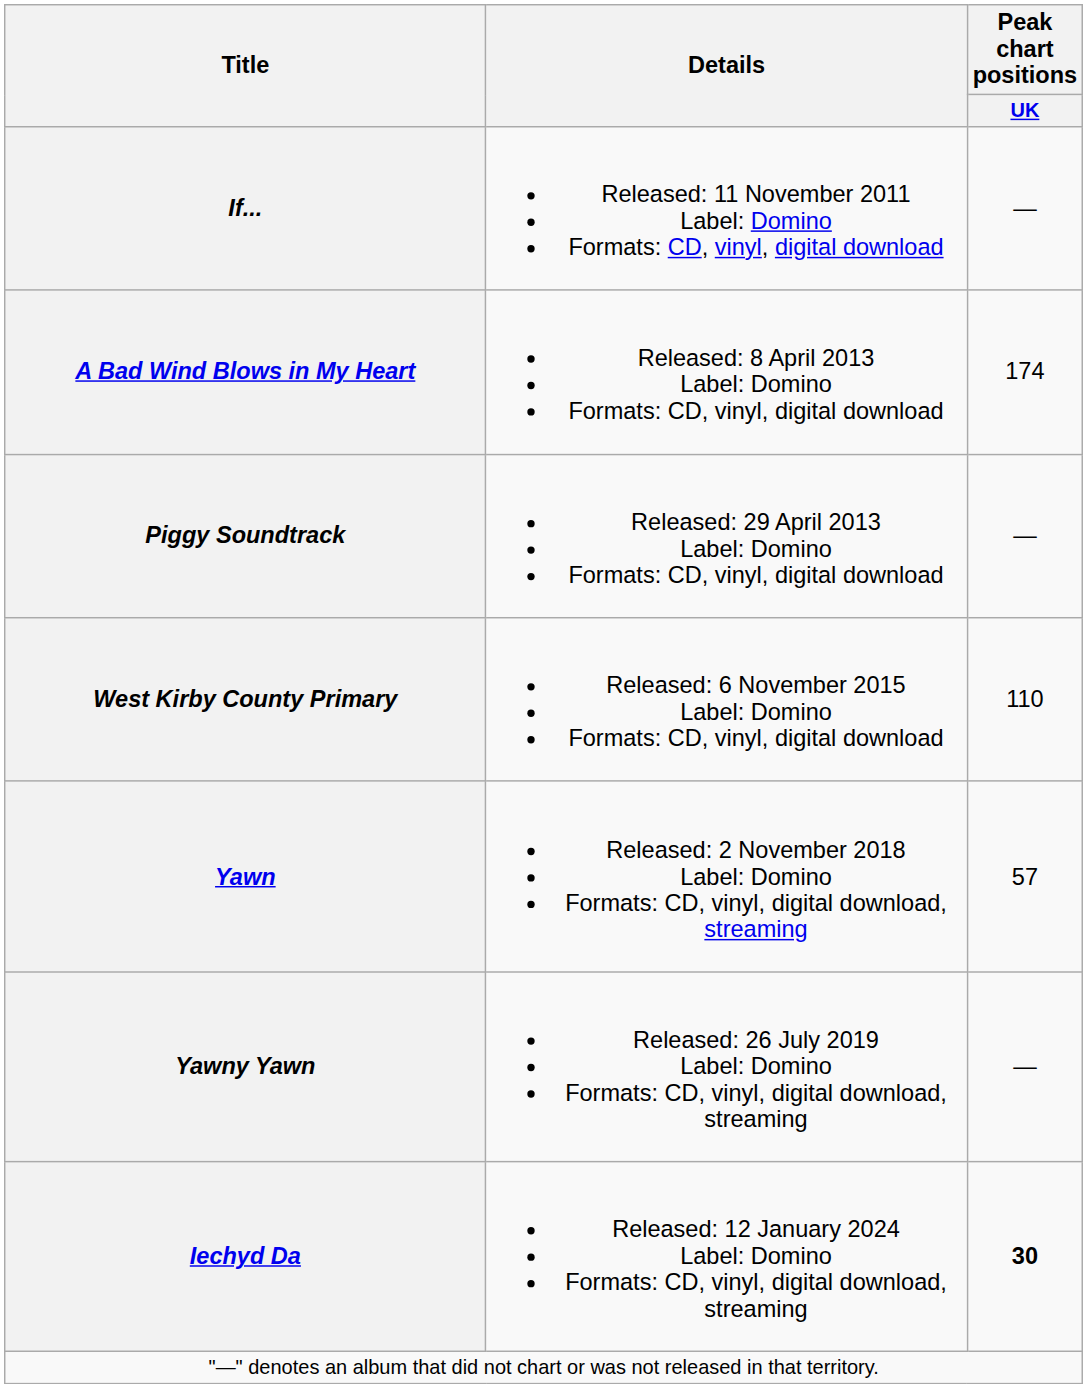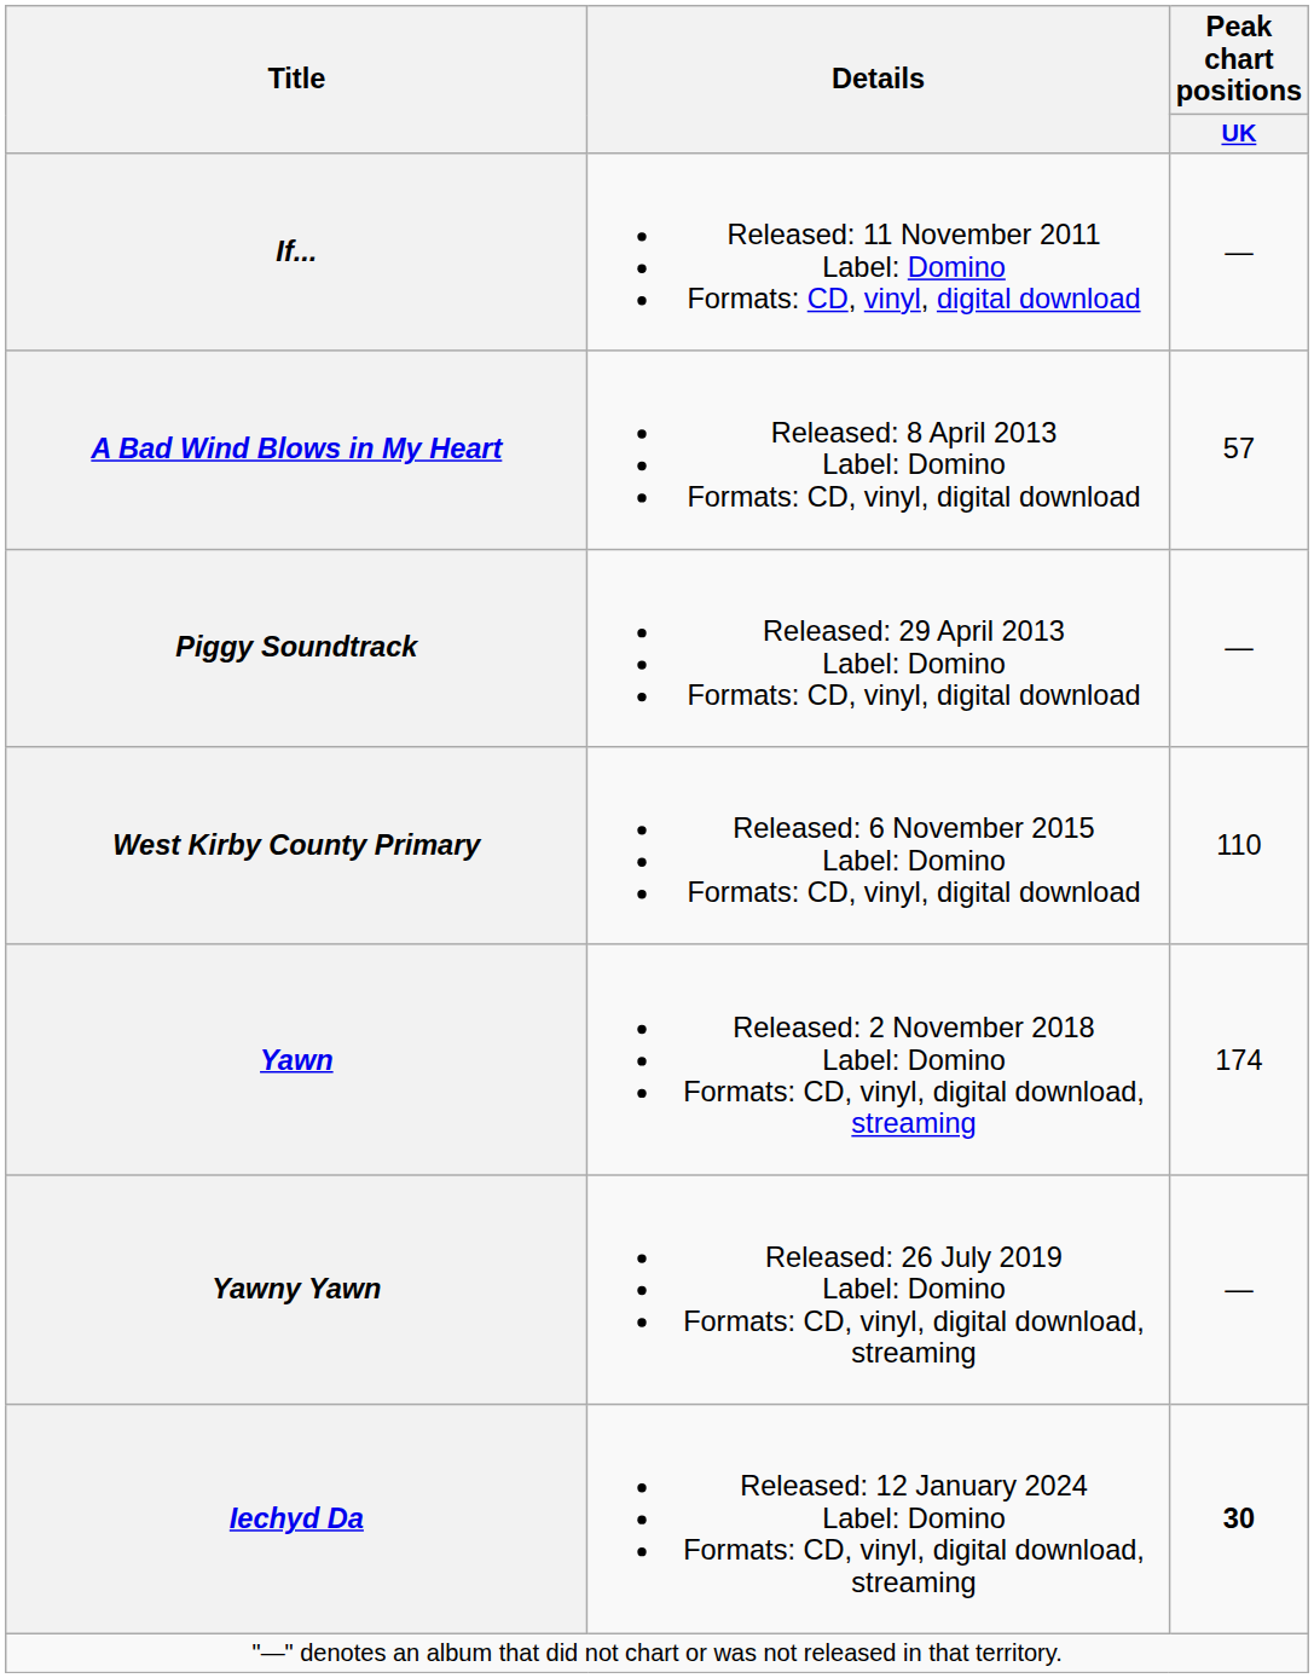A Bad Wind Blows in My Heart | Peak chart positions / UK: 174 -> 57
Yawn | Peak chart positions / UK: 57 -> 174
